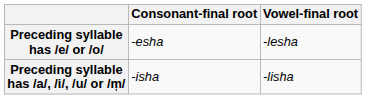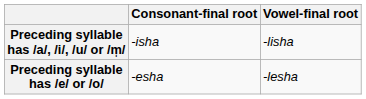rows swapped: Preceding syllable has /a/, /i/, /u/ or /m̩/ <-> Preceding syllable has /e/ or /o/
